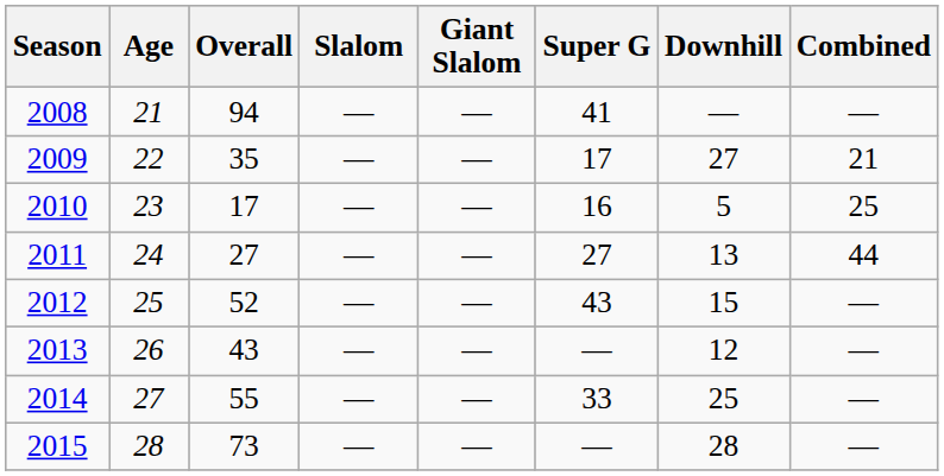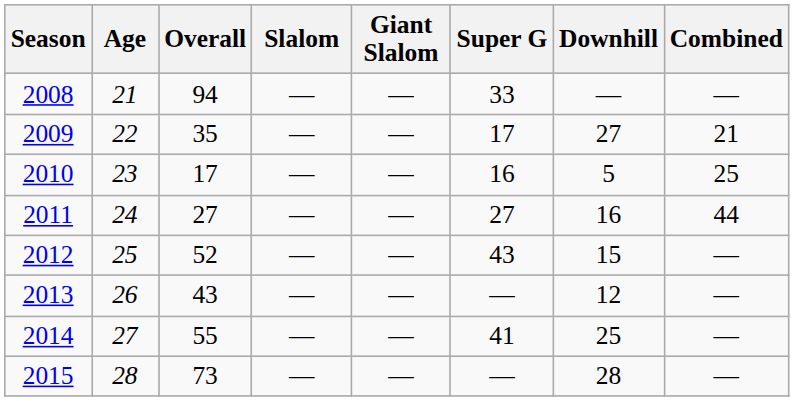2008 | Super G: 41 -> 33
2011 | Downhill: 13 -> 16
2014 | Super G: 33 -> 41
